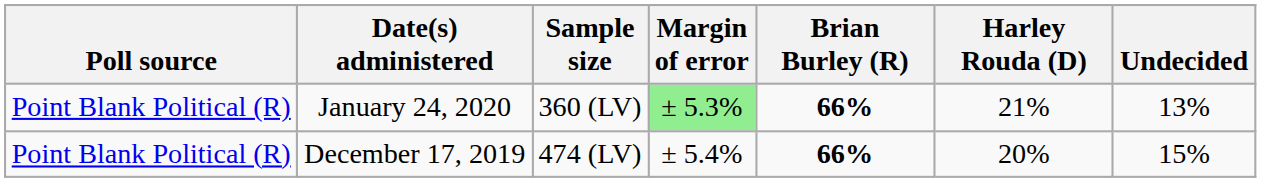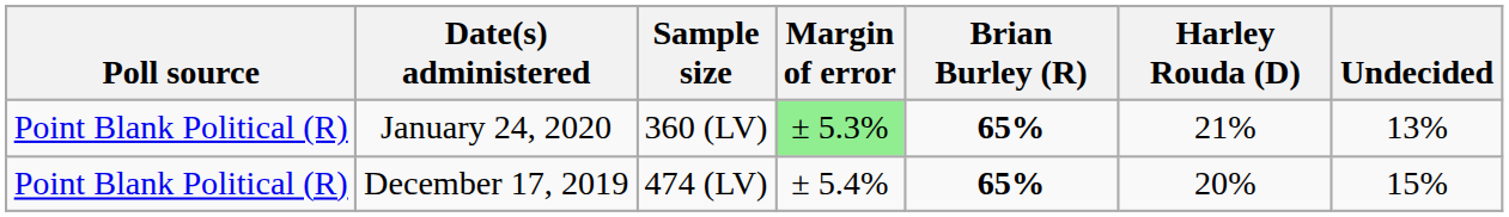January 24, 2020 | Brian Burley (R): 66% -> 65%
December 17, 2019 | Brian Burley (R): 66% -> 65%
